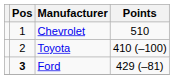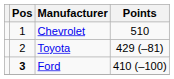Toyota | Points: 410 (–100) -> 429 (–81)
Ford | Points: 429 (–81) -> 410 (–100)
